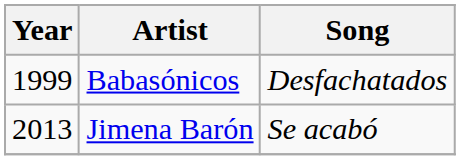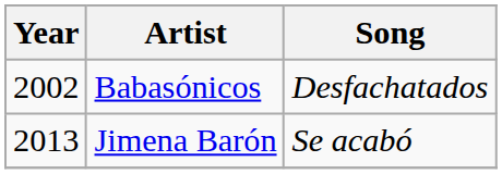Babasónicos | Year: 1999 -> 2002
